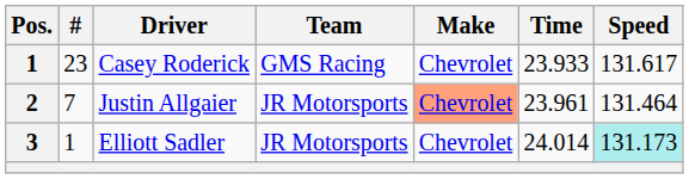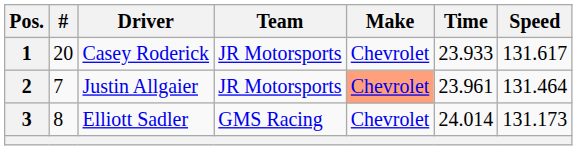Casey Roderick | #: 23 -> 20
Casey Roderick | Team: GMS Racing -> JR Motorsports
Elliott Sadler | #: 1 -> 8
Elliott Sadler | Team: JR Motorsports -> GMS Racing
Elliott Sadler | Speed: paleturquoise background -> no background
